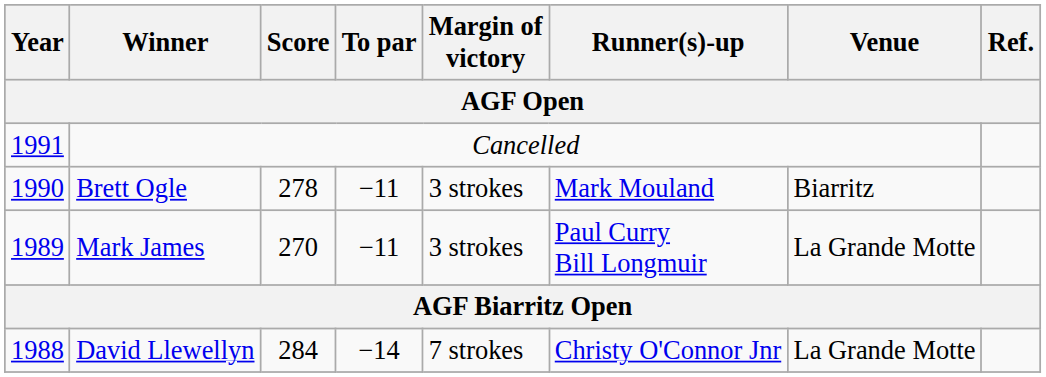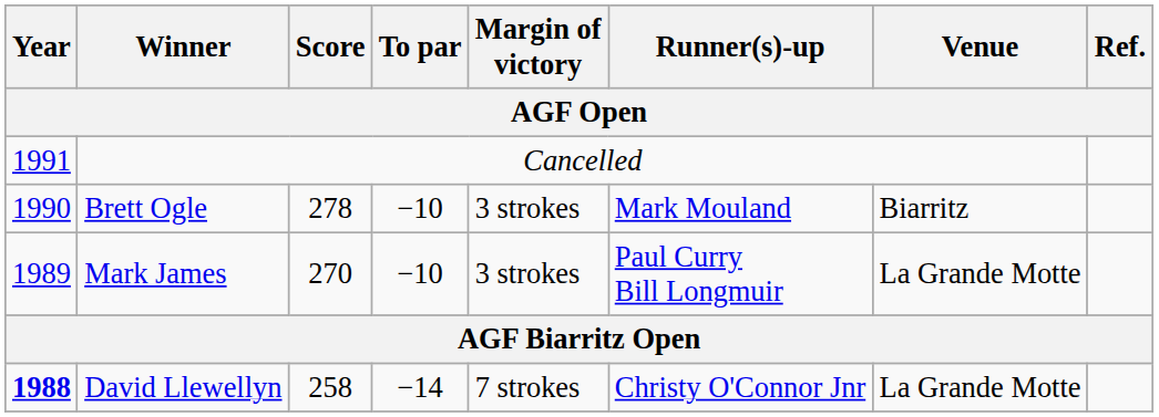Brett Ogle | To par: −11 -> −10
Mark James | To par: −11 -> −10
David Llewellyn | Year: normal -> bold
David Llewellyn | Score: 284 -> 258
